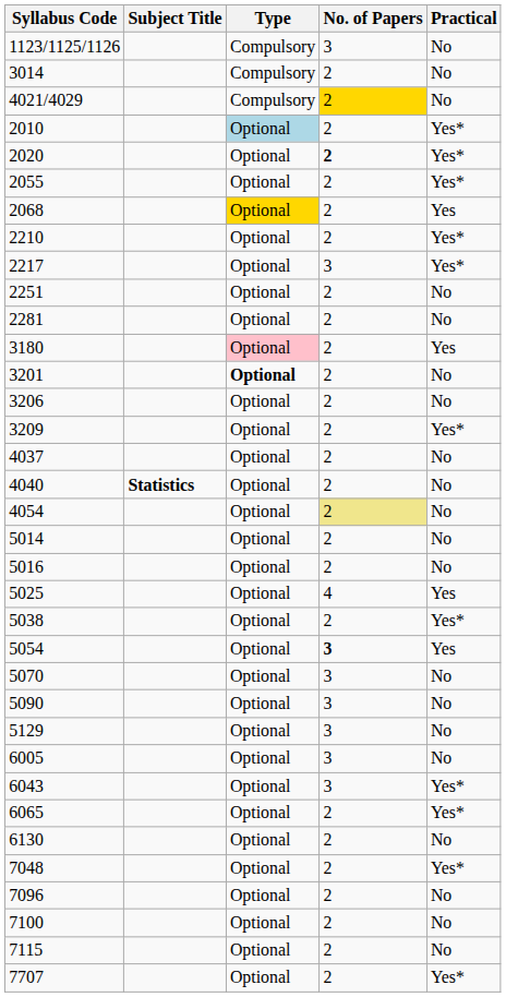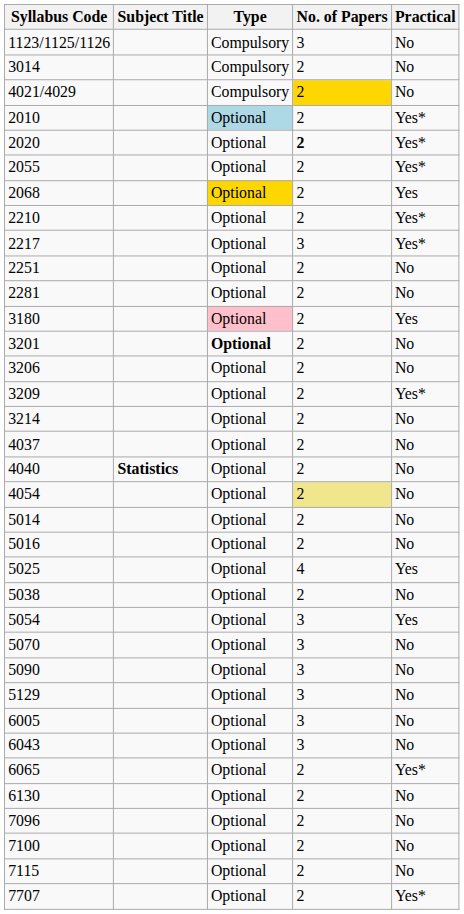+ row: 3214 | Optional | 2 | No
5038 | Practical: Yes* -> No
5054 | No. of Papers: bold -> normal
6043 | Practical: Yes* -> No
- row: 7048 | Optional | 2 | Yes*
